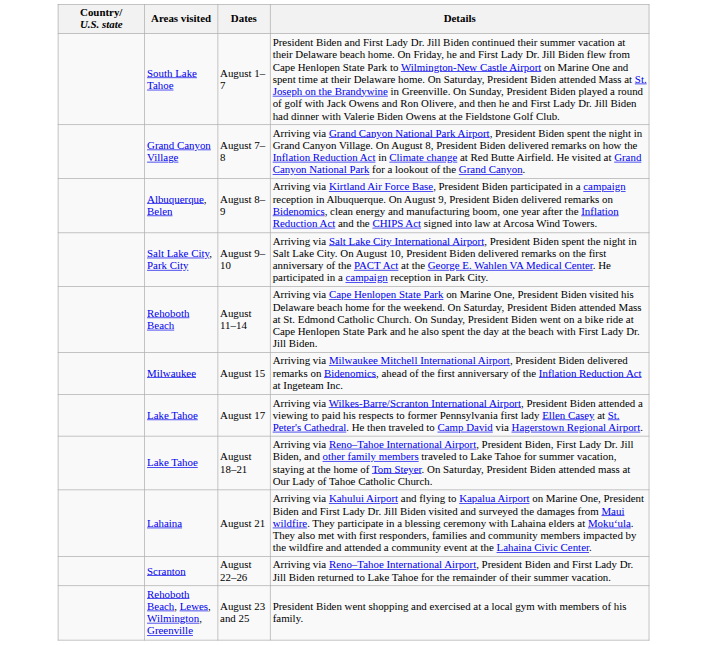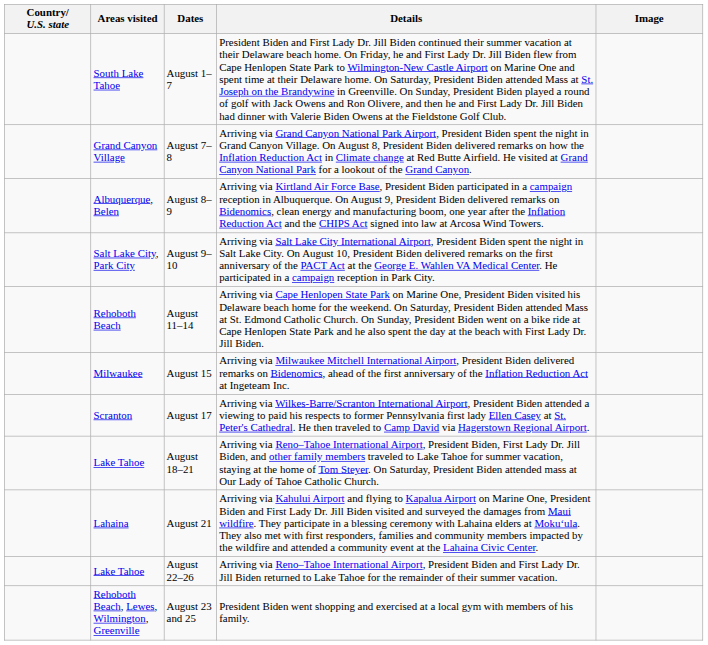+ column: Image
August 17 | Areas visited: Lake Tahoe -> Scranton
August 22–26 | Areas visited: Scranton -> Lake Tahoe
